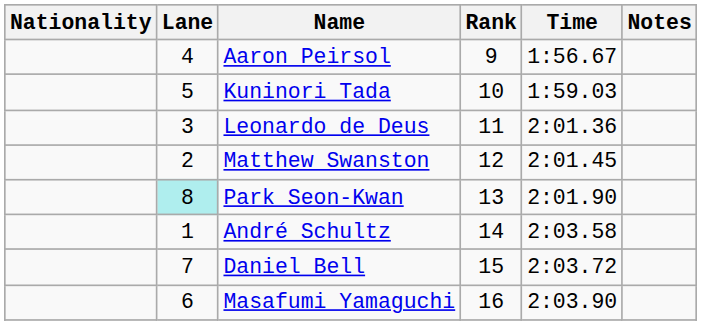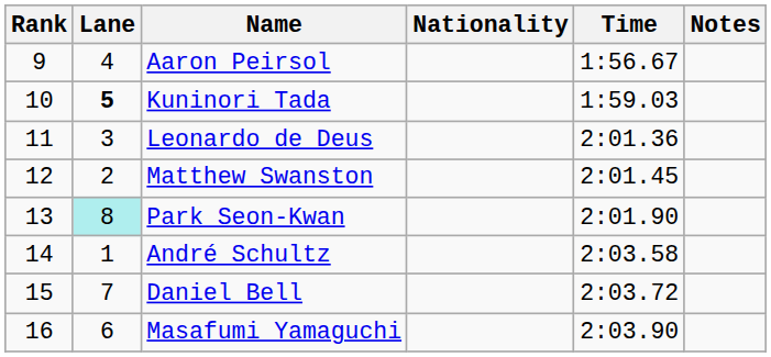columns swapped: Rank <-> Nationality
Kuninori Tada | Lane: normal -> bold
